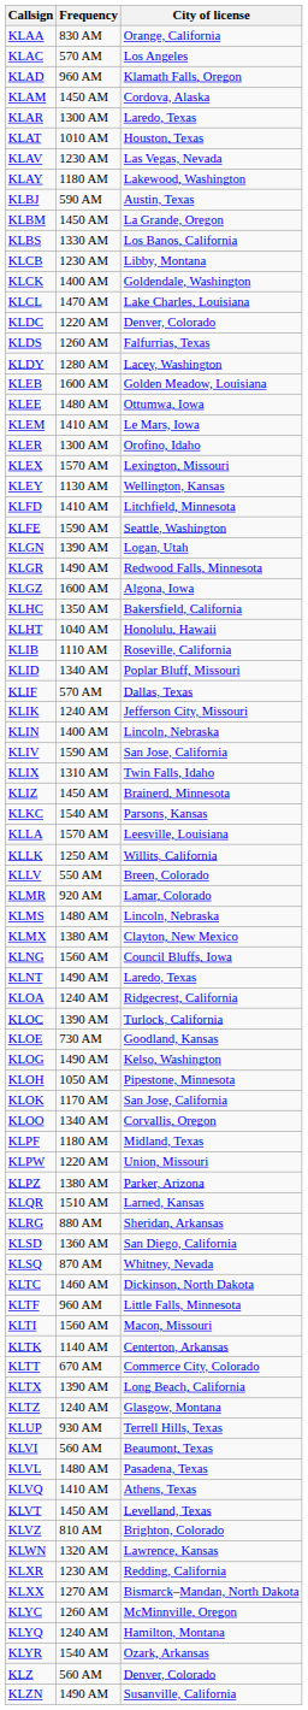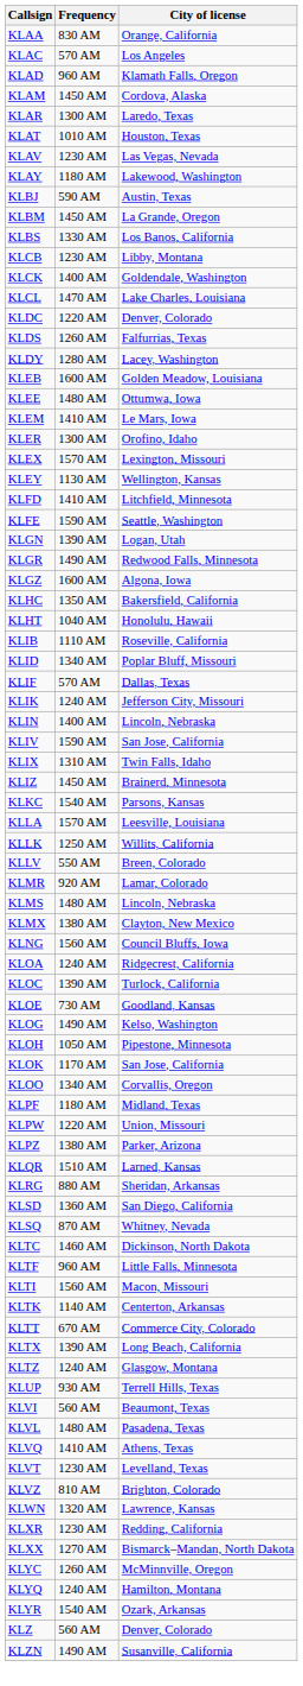- row: KLNT | 1490 AM | Laredo, Texas
KLVT | Frequency: 1450 AM -> 1230 AM
